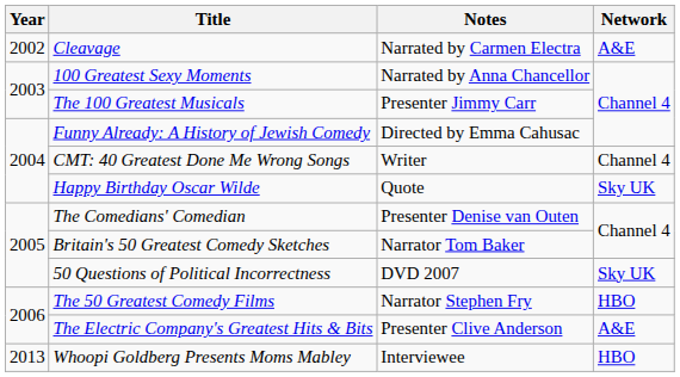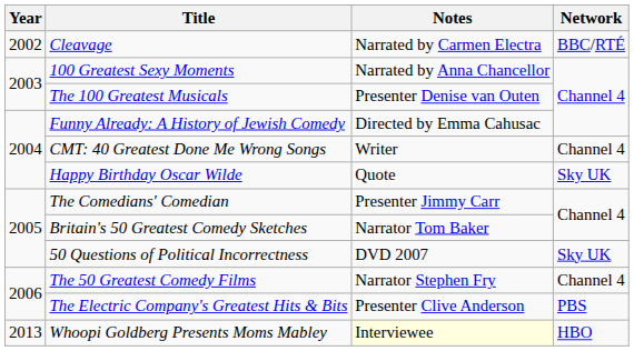Cleavage | Network: A&E -> BBC/RTÉ
The 100 Greatest Musicals | Notes: Presenter Jimmy Carr -> Presenter Denise van Outen
The Comedians' Comedian | Notes: Presenter Denise van Outen -> Presenter Jimmy Carr
The 50 Greatest Comedy Films | Network: HBO -> Channel 4
The Electric Company's Greatest Hits & Bits | Network: A&E -> PBS
Whoopi Goldberg Presents Moms Mabley | Notes: no background -> lightyellow background
